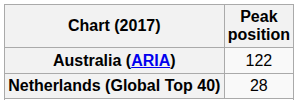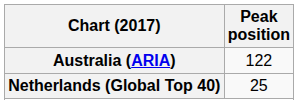Netherlands (Global Top 40) | Peak position: 28 -> 25
